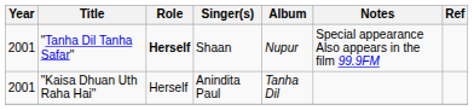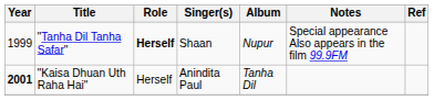"Tanha Dil Tanha Safar" | Year: 2001 -> 1999
"Kaisa Dhuan Uth Raha Hai" | Year: normal -> bold
